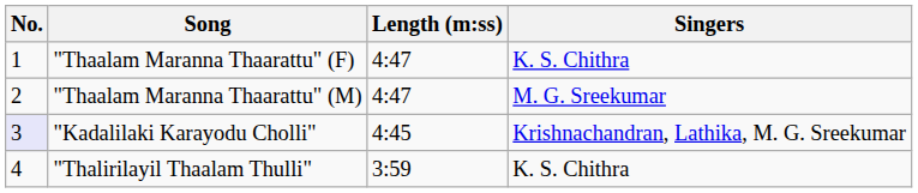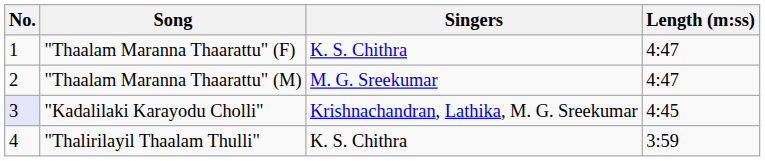columns swapped: Singers <-> Length (m:ss)
